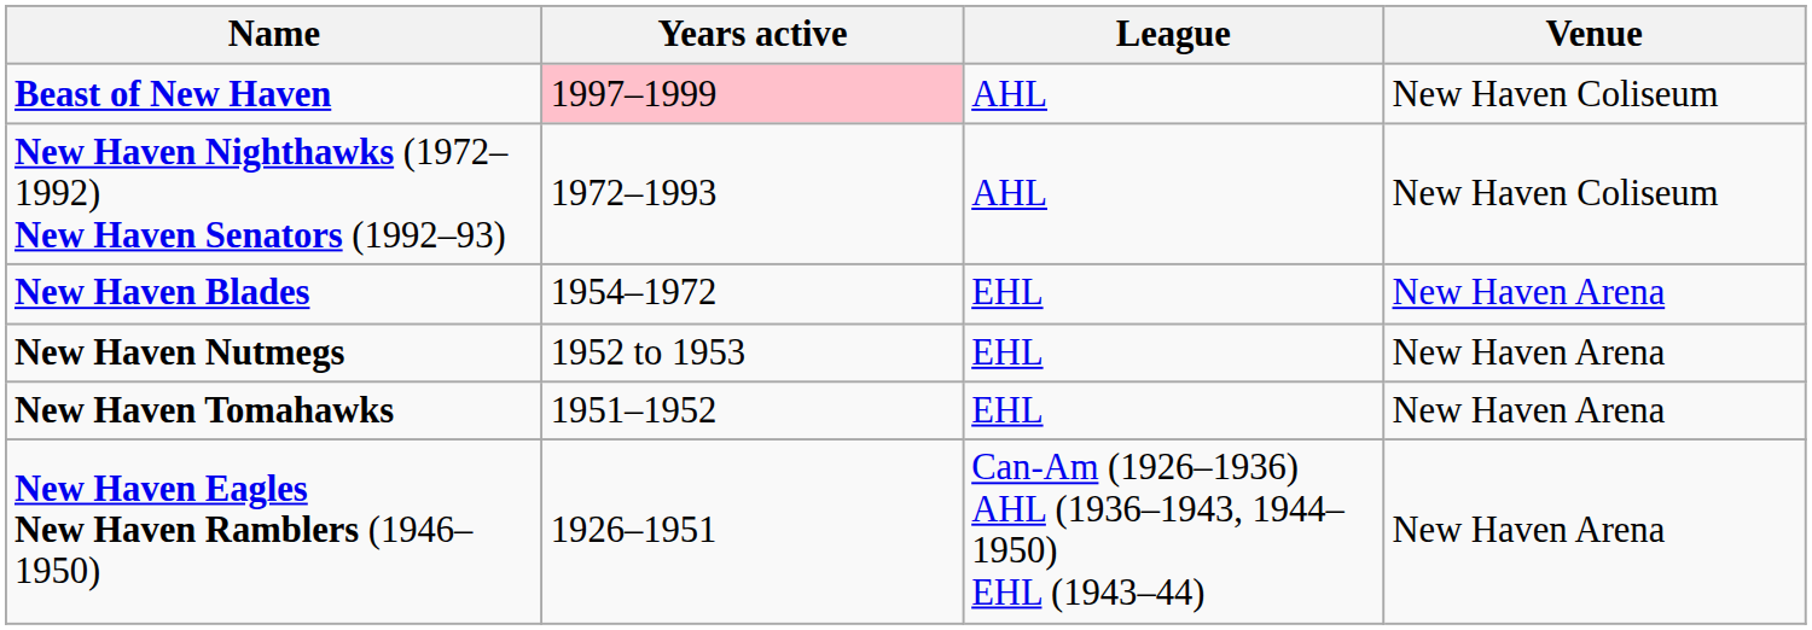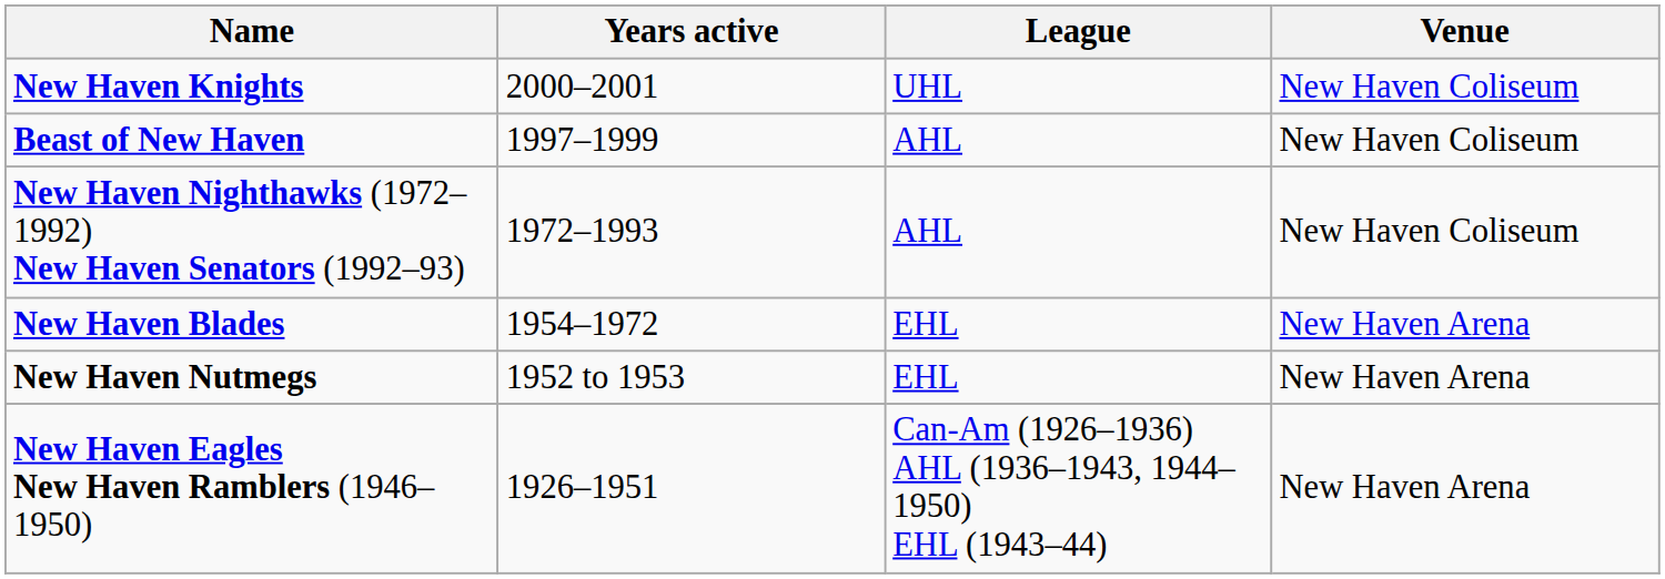+ row: New Haven Knights | 2000–2001 | UHL | New Haven Coliseum
Beast of New Haven | Years active: pink background -> no background
- row: New Haven Tomahawks | 1951–1952 | EHL | New Haven Arena
